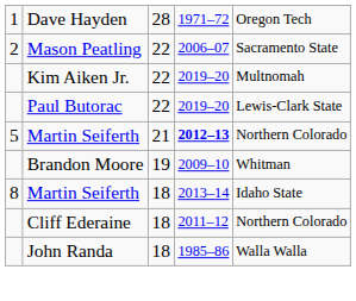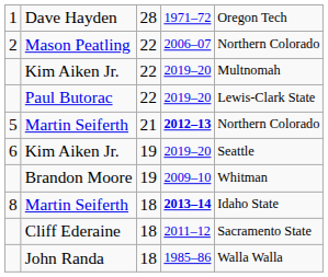Mason Peatling | column 5: Sacramento State -> Northern Colorado
+ row: 6 | Kim Aiken Jr. | 19 | 2019–20 | Seattle
8 / Martin Seiferth | column 4: normal -> bold
Cliff Ederaine | column 5: Northern Colorado -> Sacramento State
